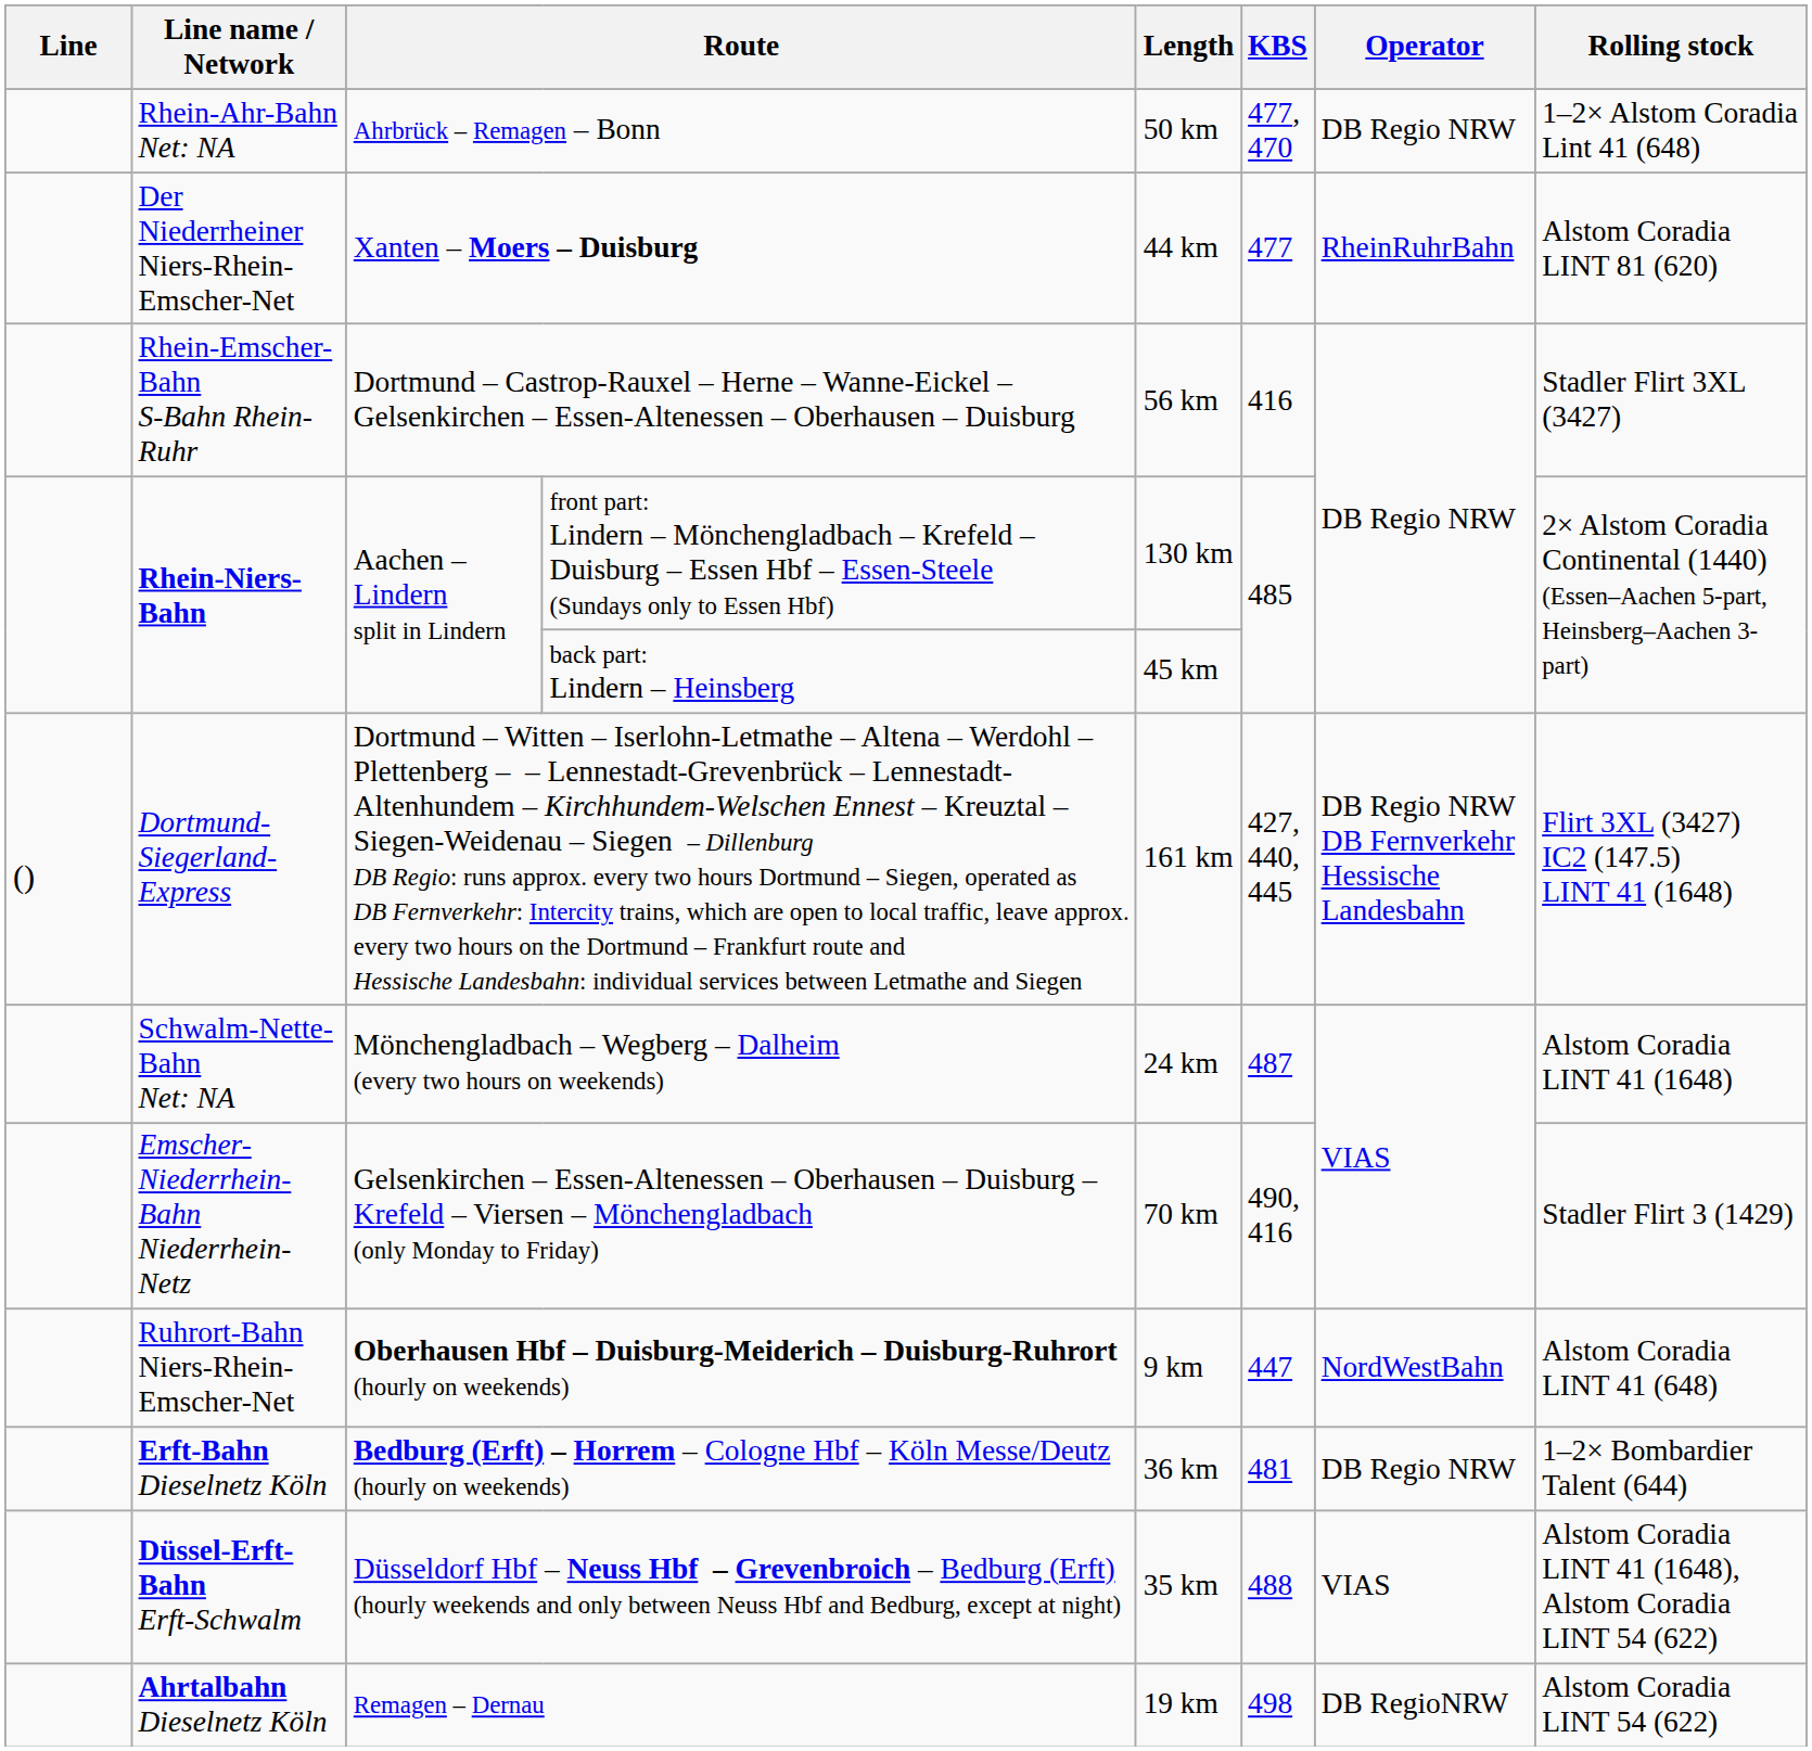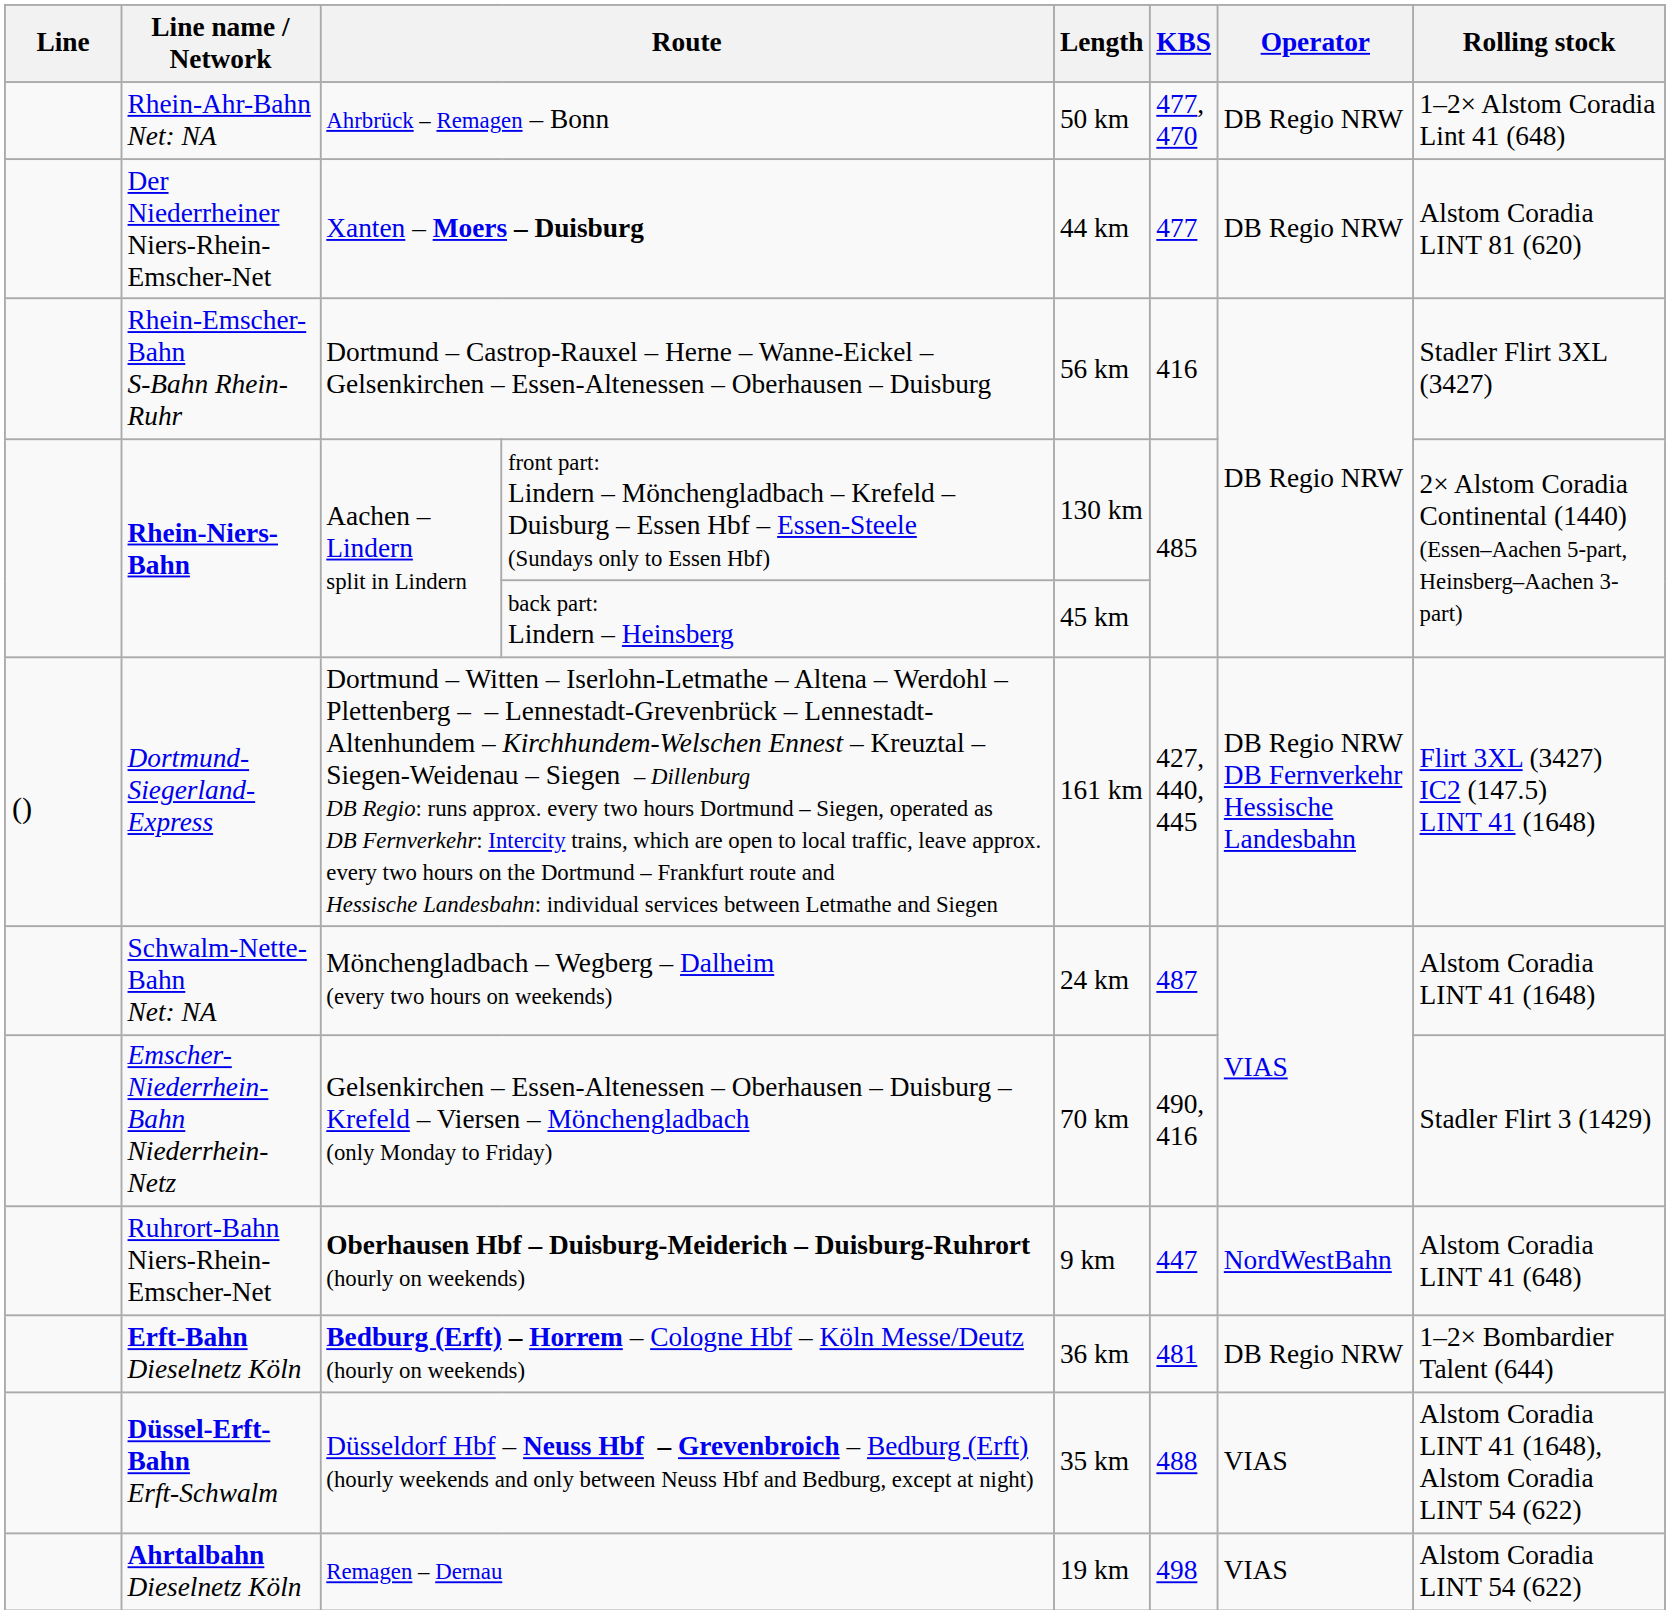Xanten – Moers – Duisburg | Operator: RheinRuhrBahn -> DB Regio NRW
Remagen – Dernau | Operator: DB RegioNRW -> VIAS
